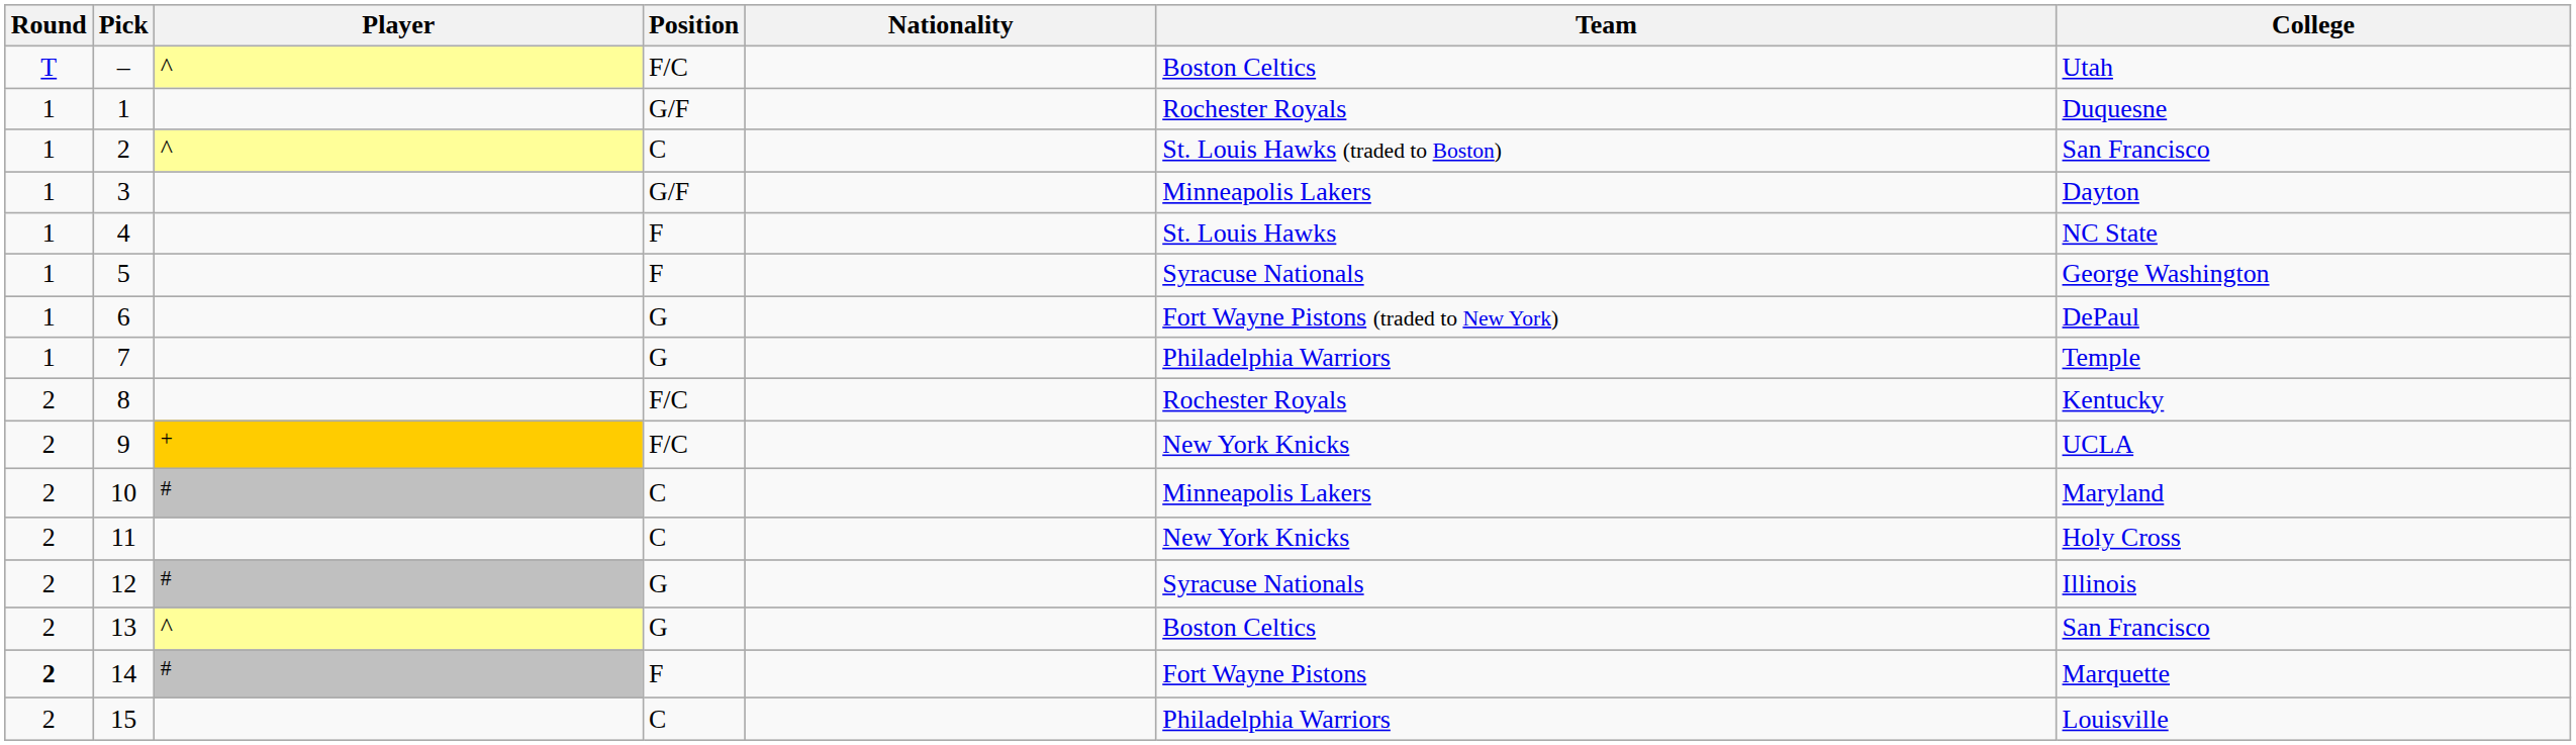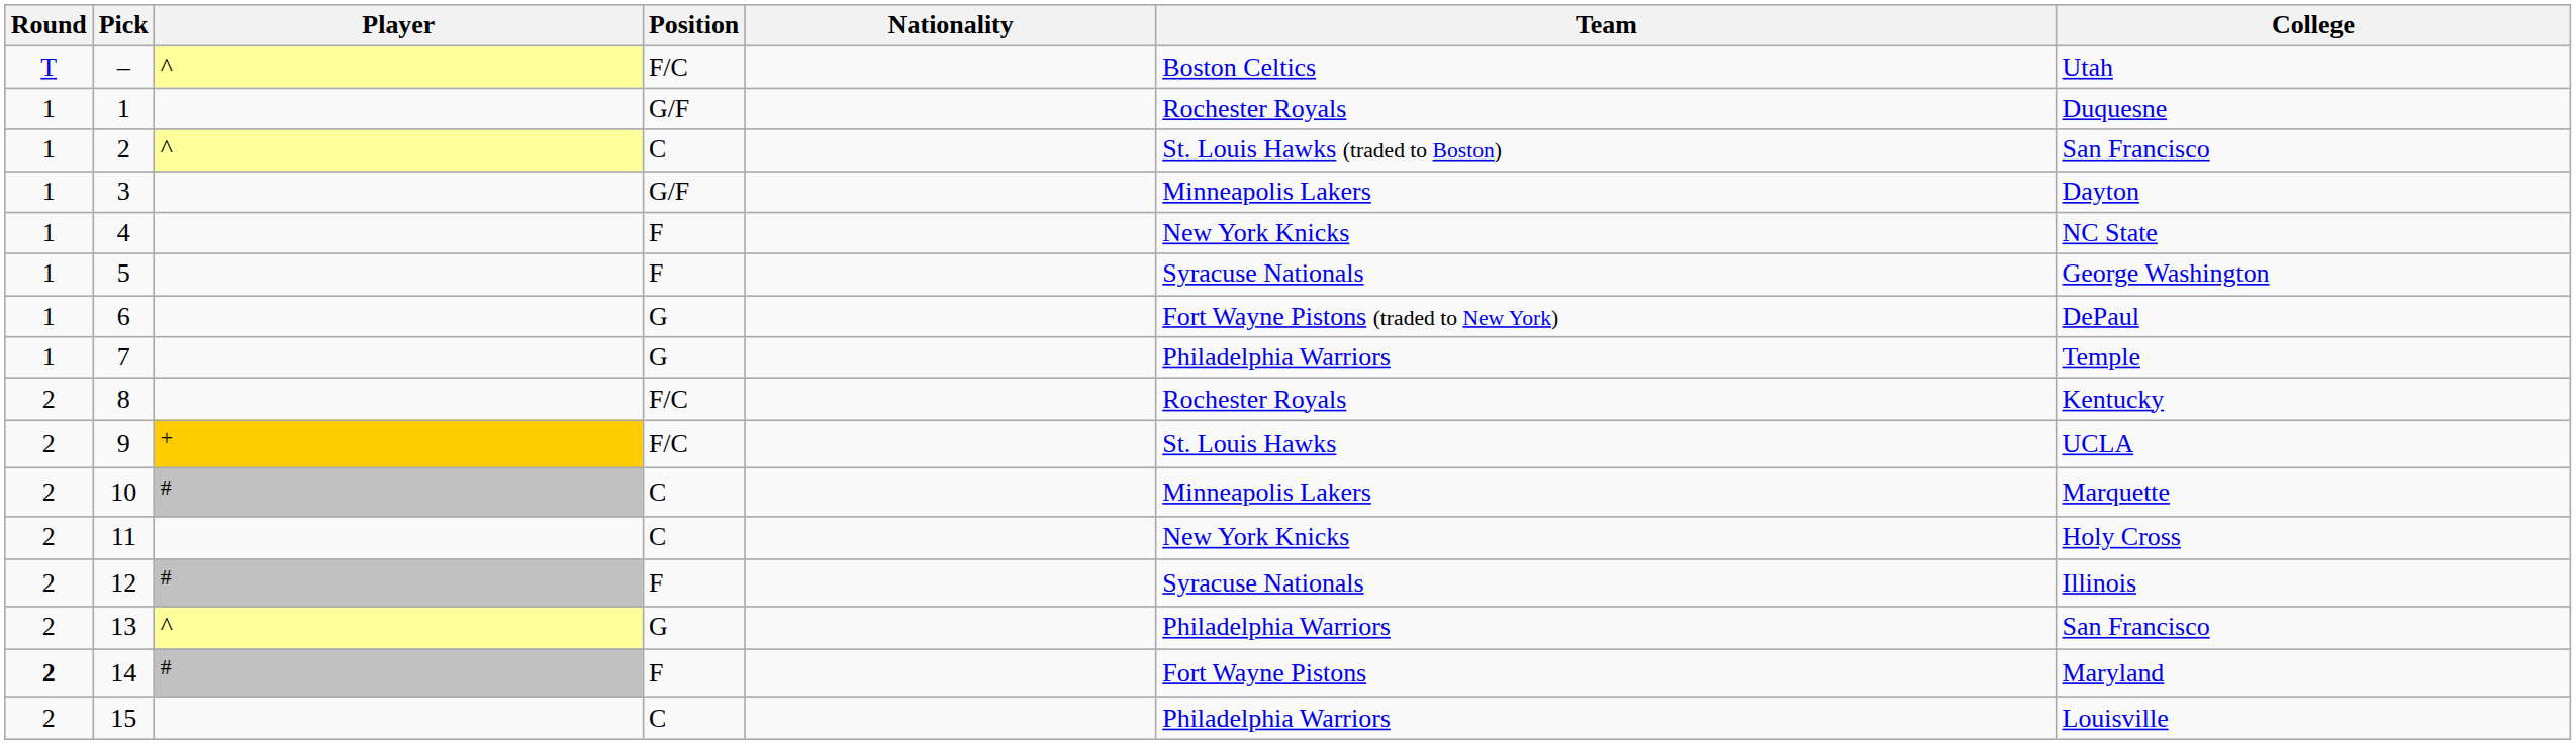4 | Team: St. Louis Hawks -> New York Knicks
9 | Team: New York Knicks -> St. Louis Hawks
10 | College: Maryland -> Marquette
12 | Position: G -> F
13 | Team: Boston Celtics -> Philadelphia Warriors
14 | College: Marquette -> Maryland
